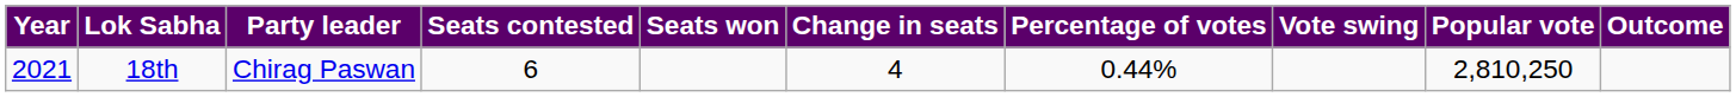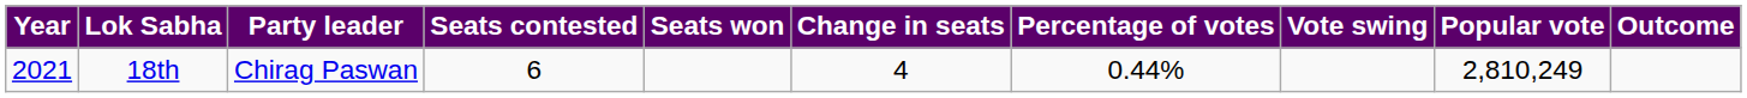18th | Popular vote: 2,810,250 -> 2,810,249
